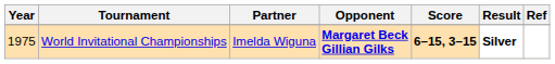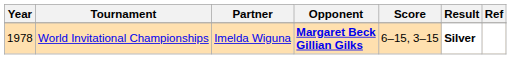World Invitational Championships | Year: 1975 -> 1978
World Invitational Championships | Score: bold -> normal
